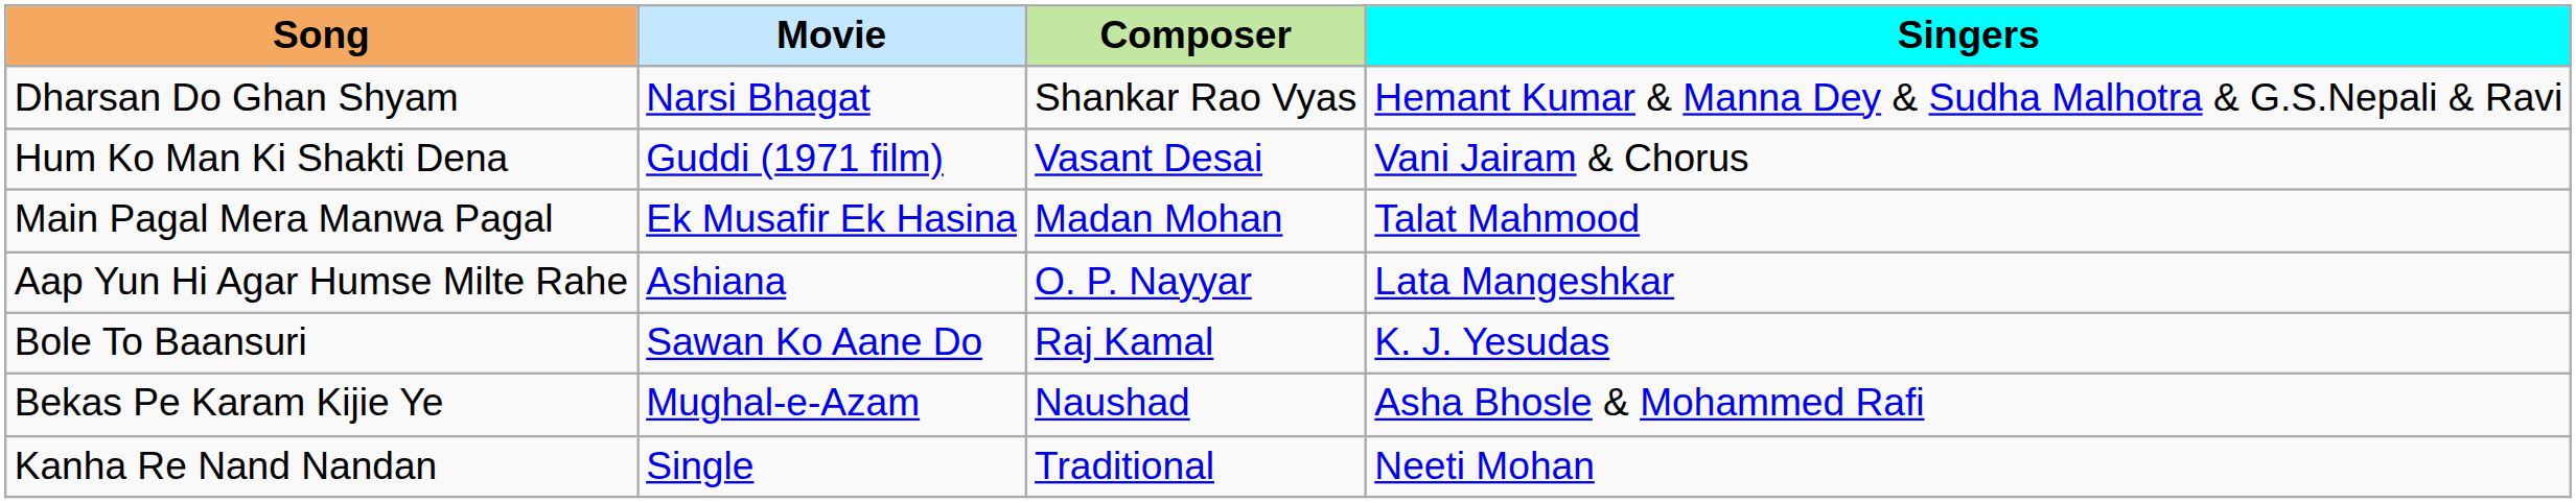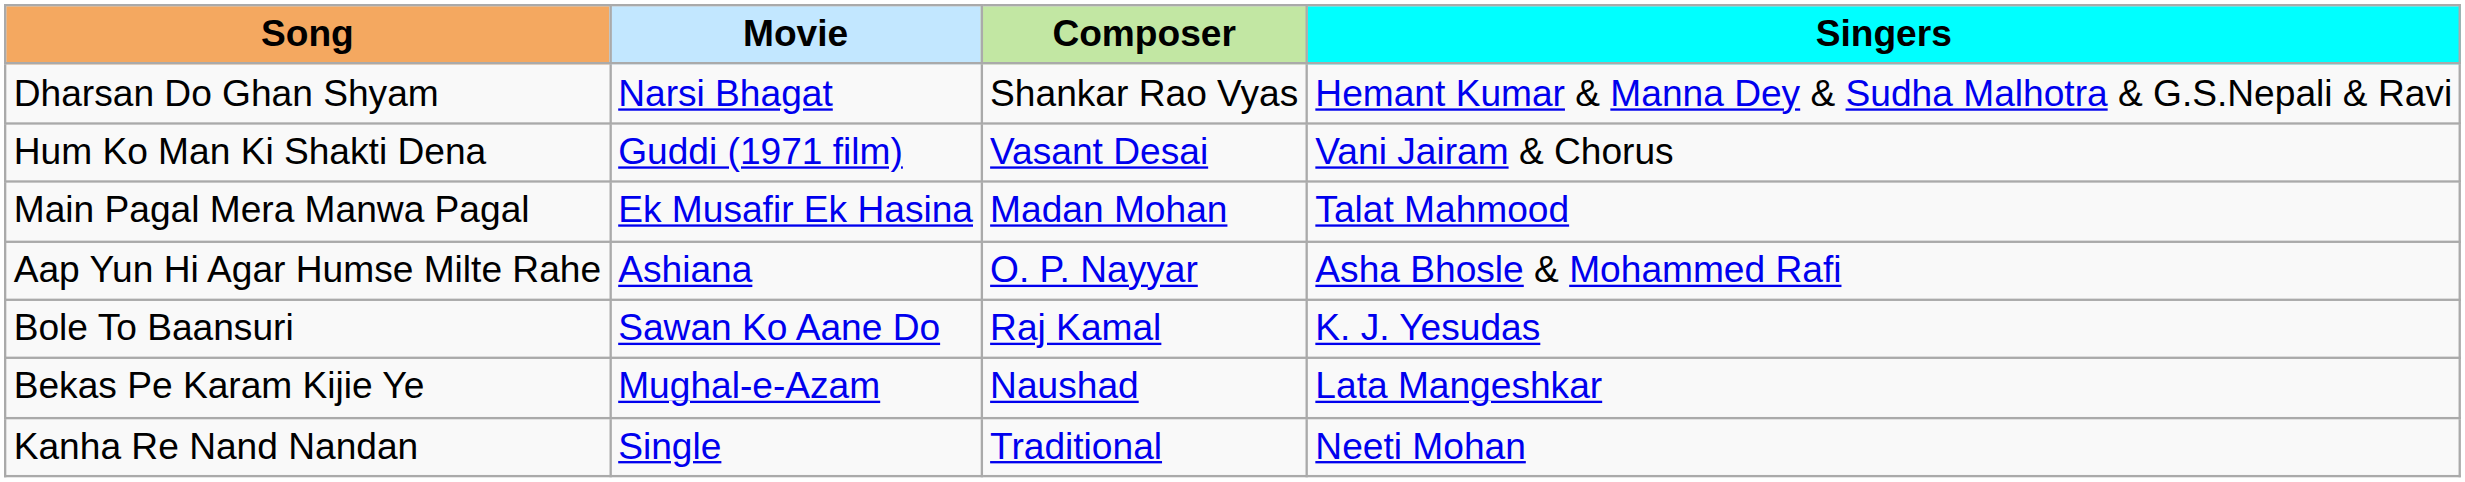Aap Yun Hi Agar Humse Milte Rahe | Singers: Lata Mangeshkar -> Asha Bhosle & Mohammed Rafi
Bekas Pe Karam Kijie Ye | Singers: Asha Bhosle & Mohammed Rafi -> Lata Mangeshkar
